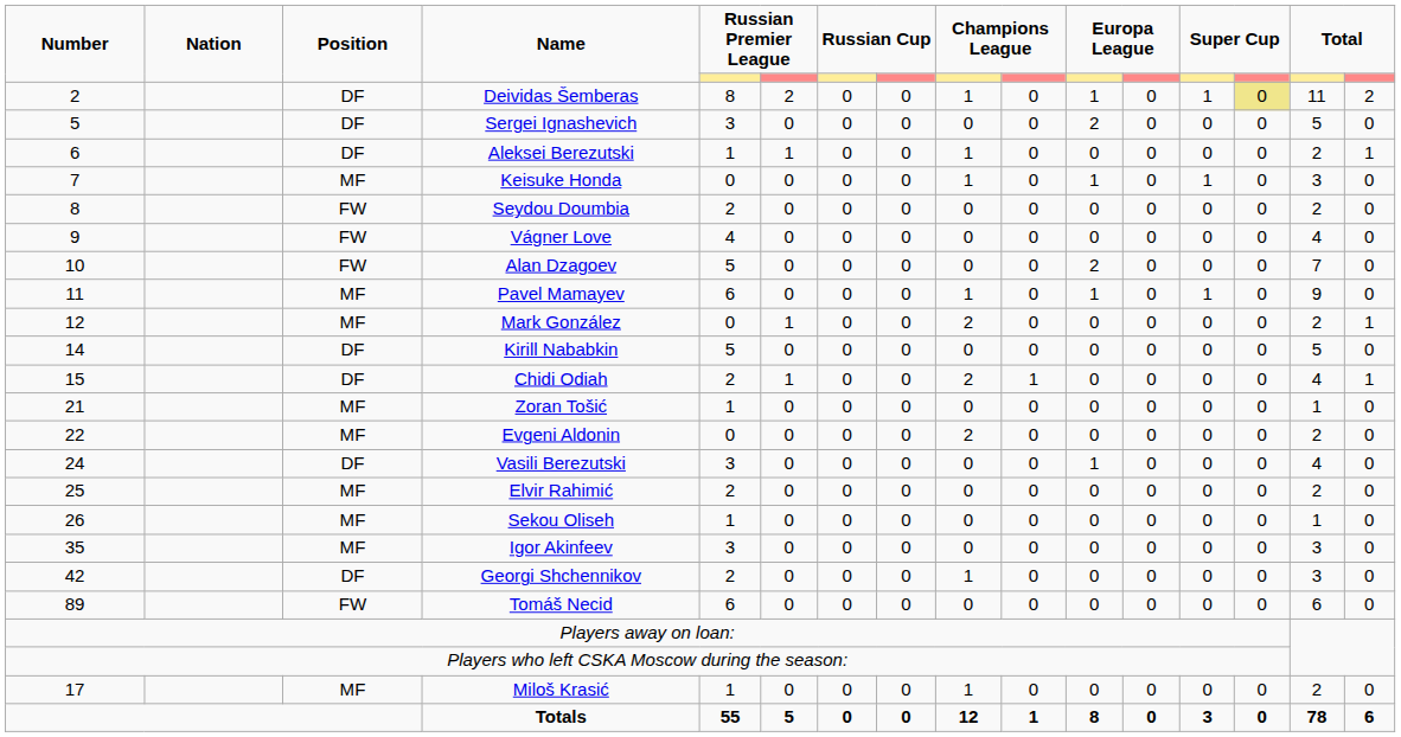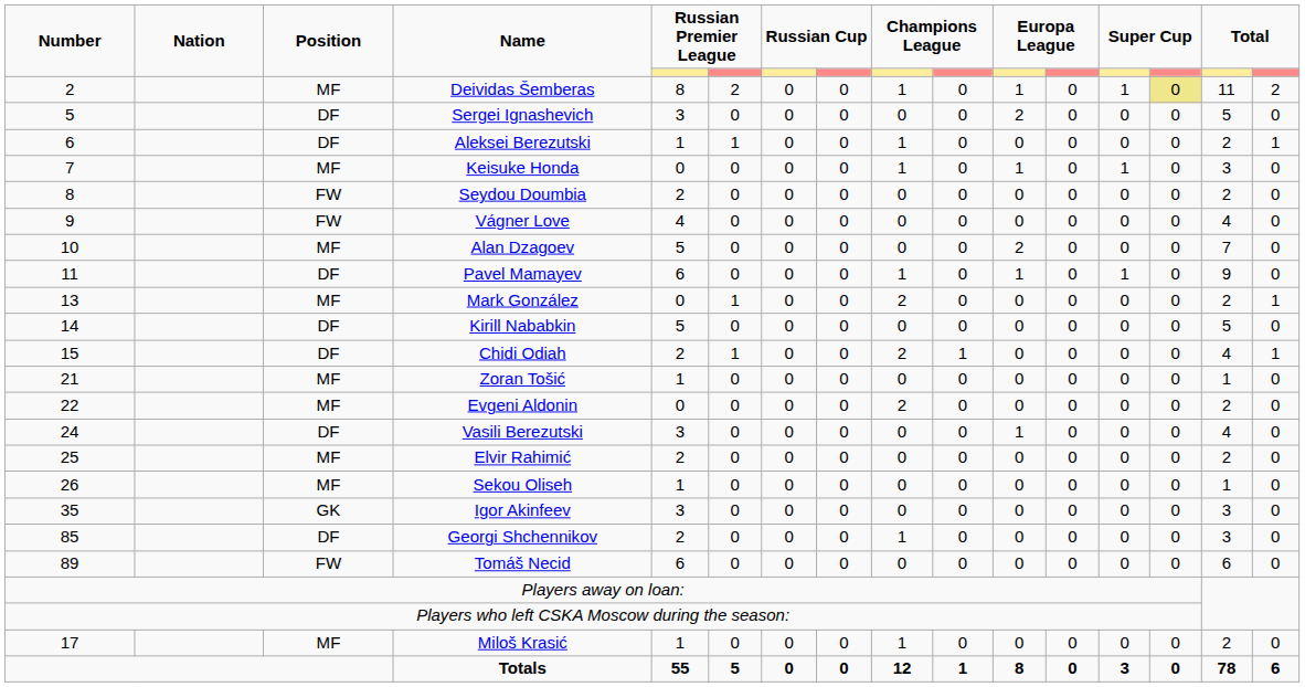Deividas Šemberas | Position: DF -> MF
Alan Dzagoev | Position: FW -> MF
Pavel Mamayev | Position: MF -> DF
Mark González | Number: 12 -> 13
Igor Akinfeev | Position: MF -> GK
Georgi Shchennikov | Number: 42 -> 85
